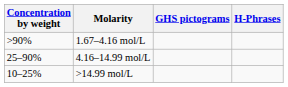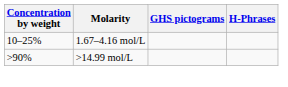1.67–4.16 mol/L | Concentration by weight: >90% -> 10–25%
- row: 25–90% | 4.16–14.99 mol/L
>14.99 mol/L | Concentration by weight: 10–25% -> >90%
